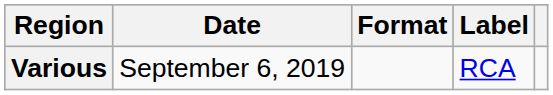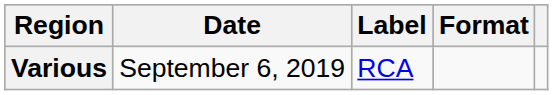columns swapped: Format <-> Label
